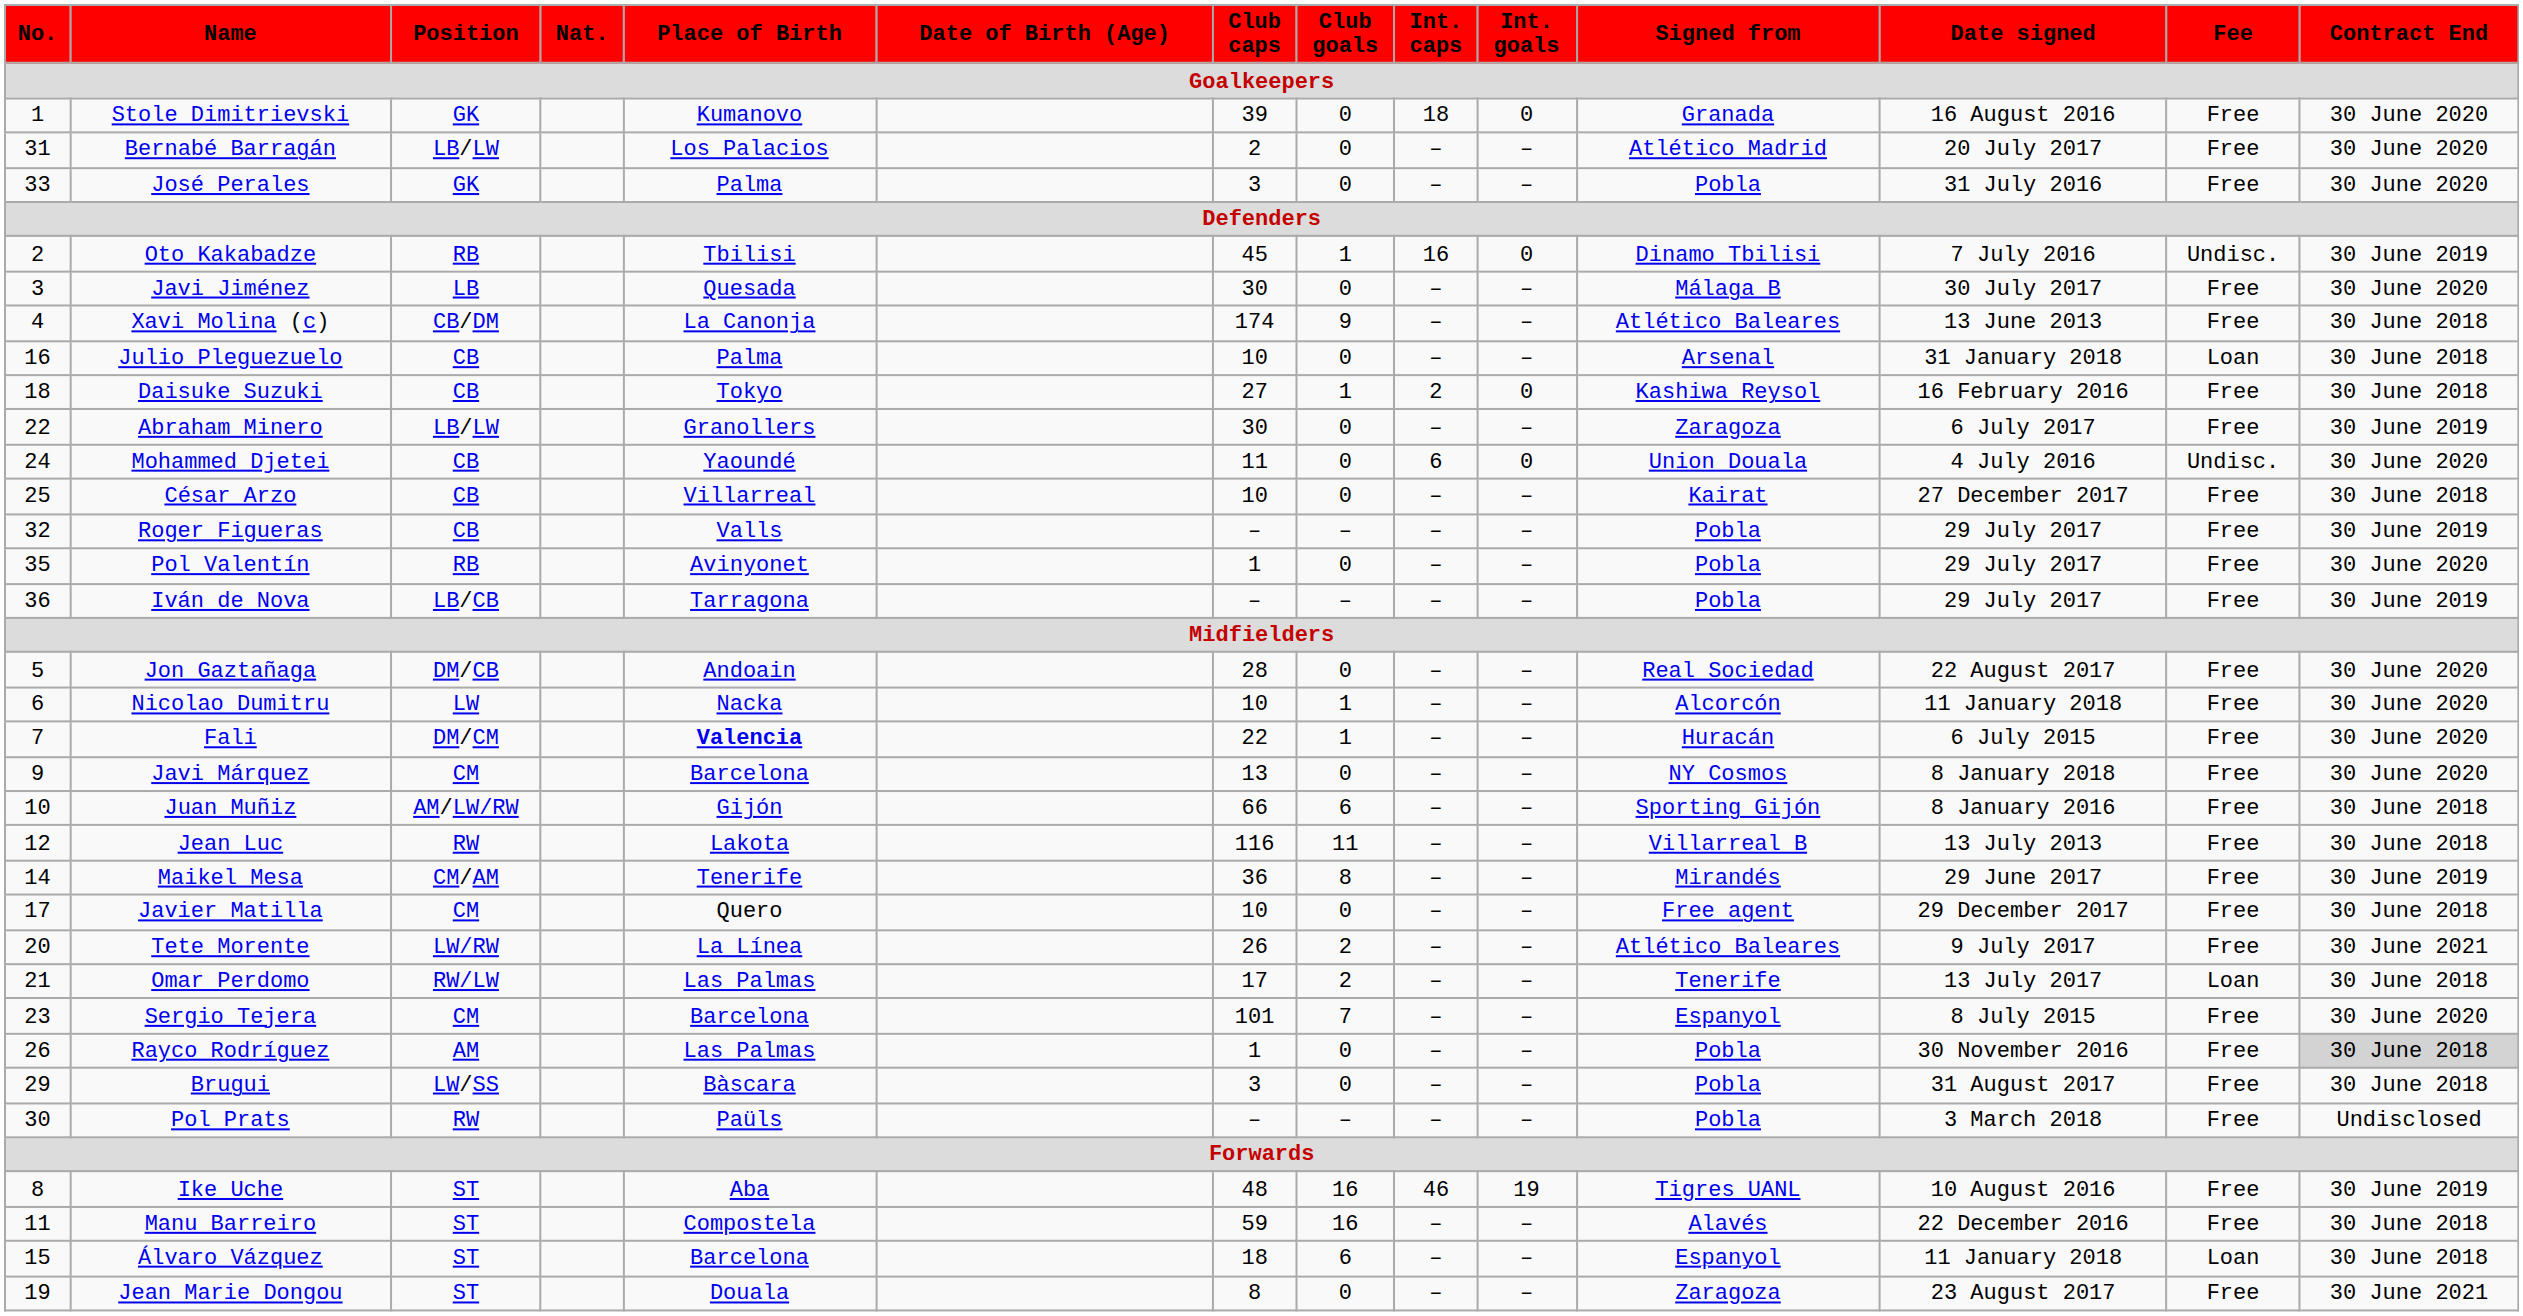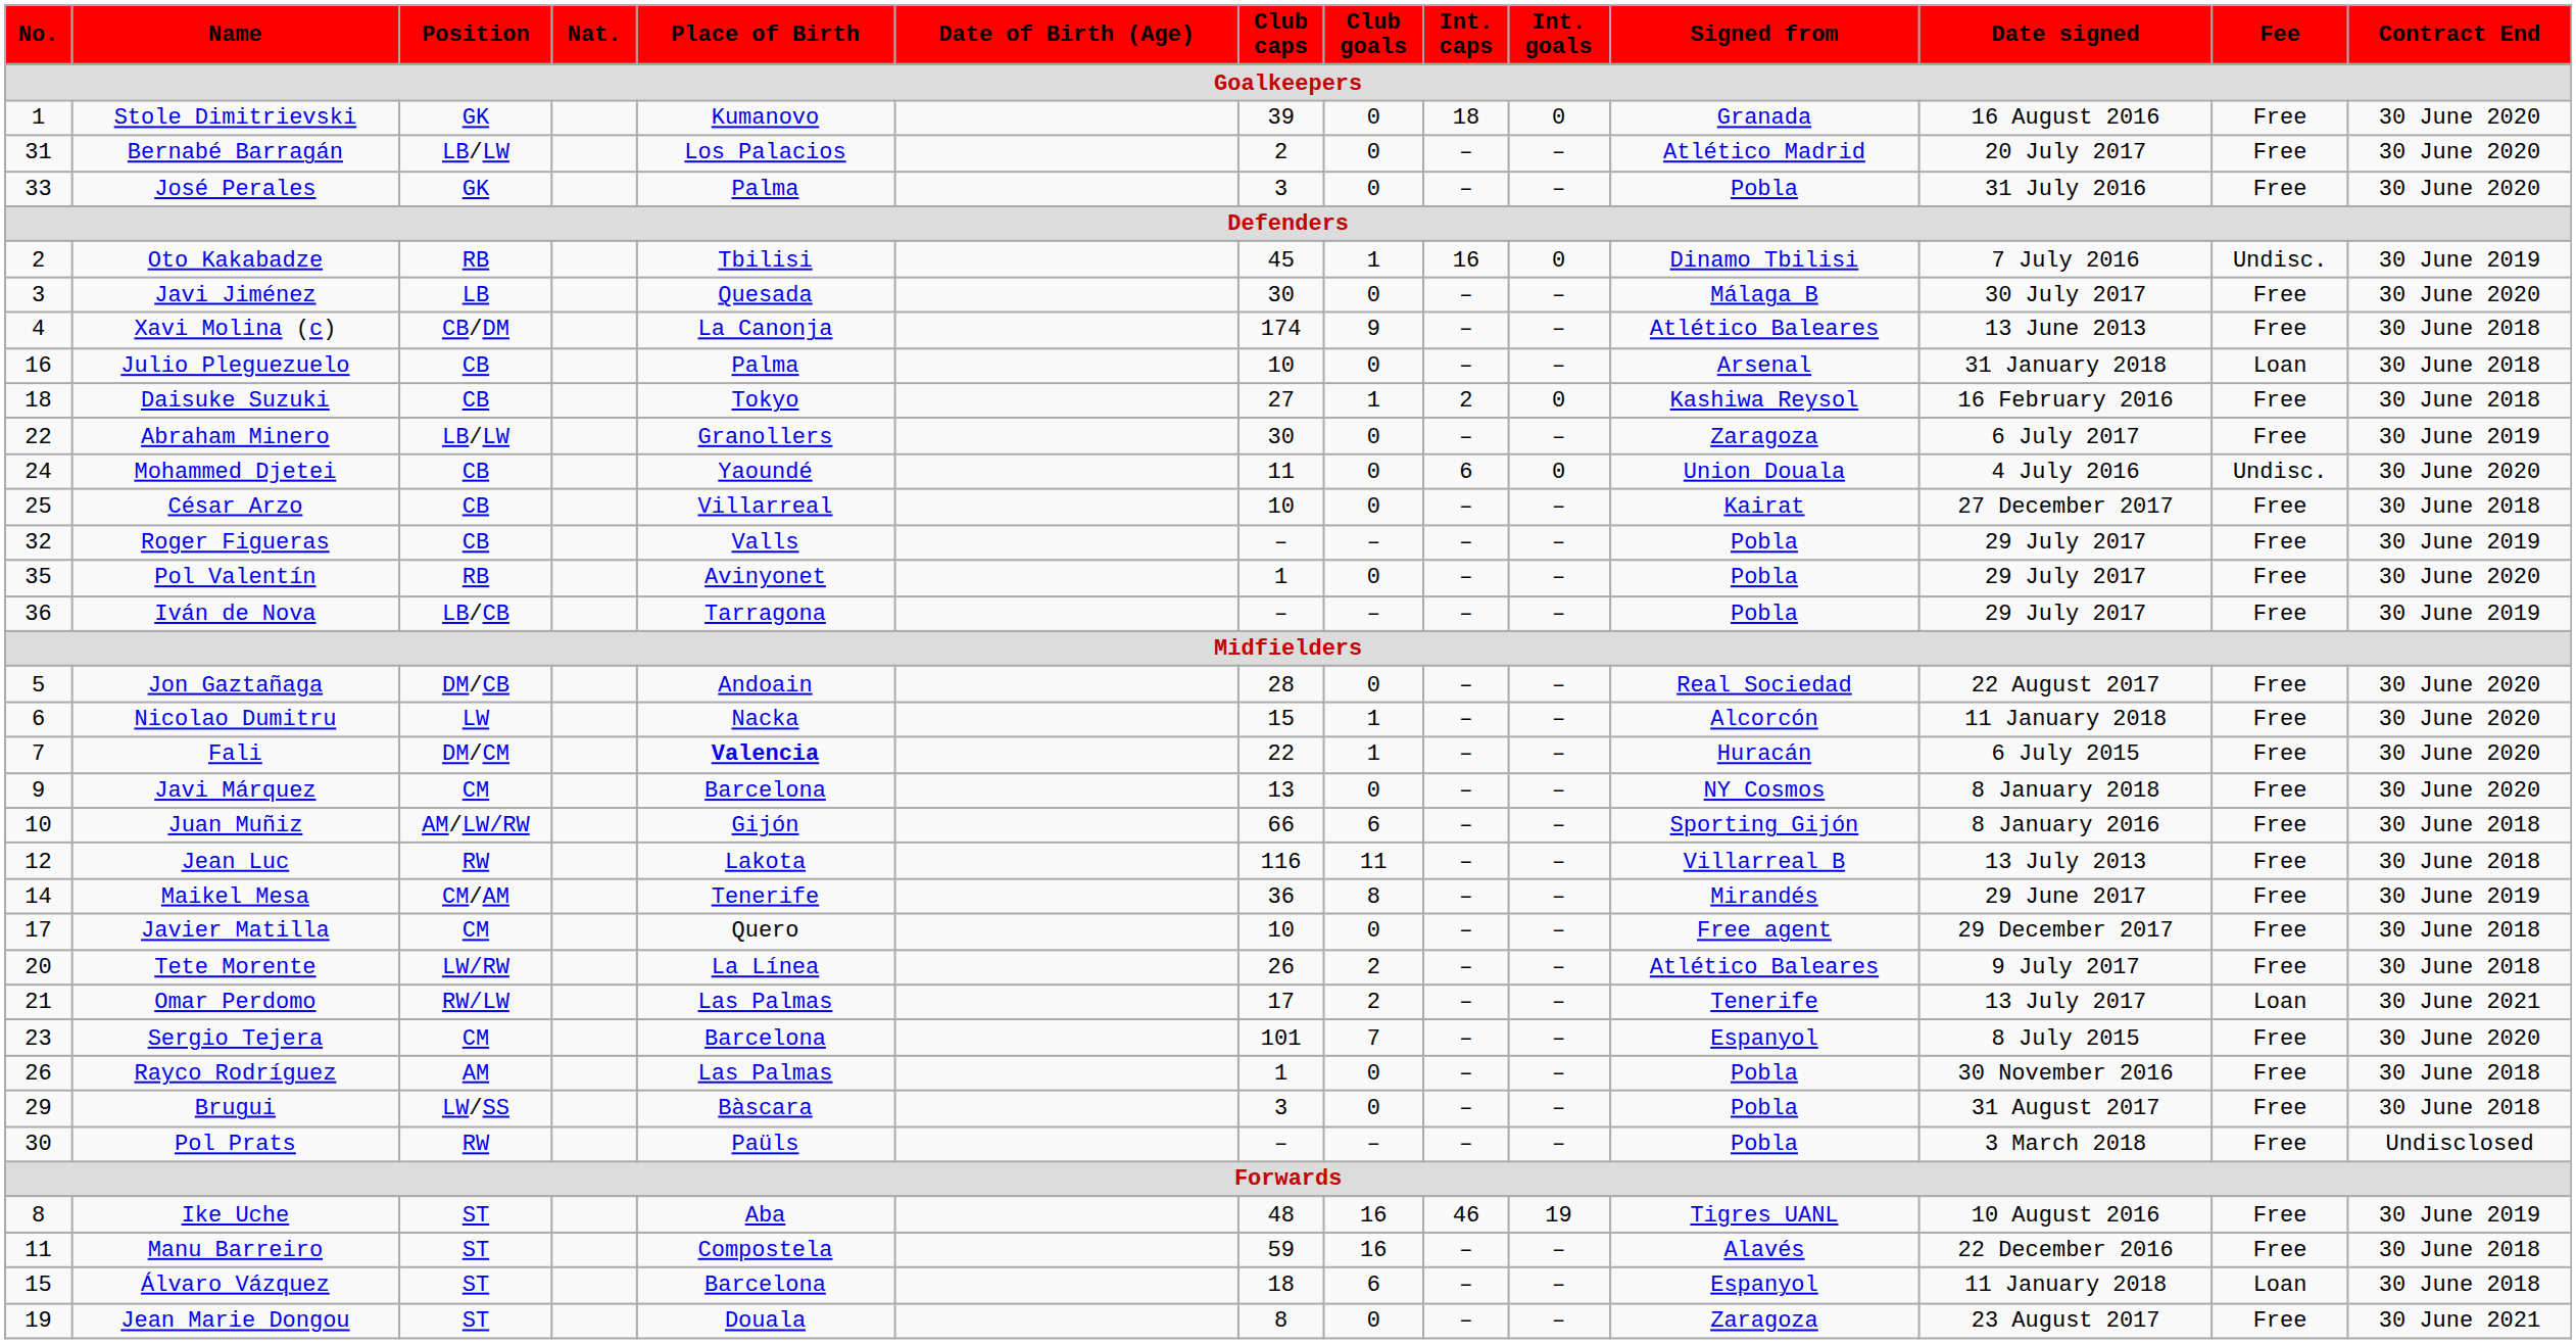Nicolao Dumitru | Club caps: 10 -> 15
Tete Morente | Contract End: 30 June 2021 -> 30 June 2018
Omar Perdomo | Contract End: 30 June 2018 -> 30 June 2021
Rayco Rodríguez | Contract End: lightgrey background -> no background
